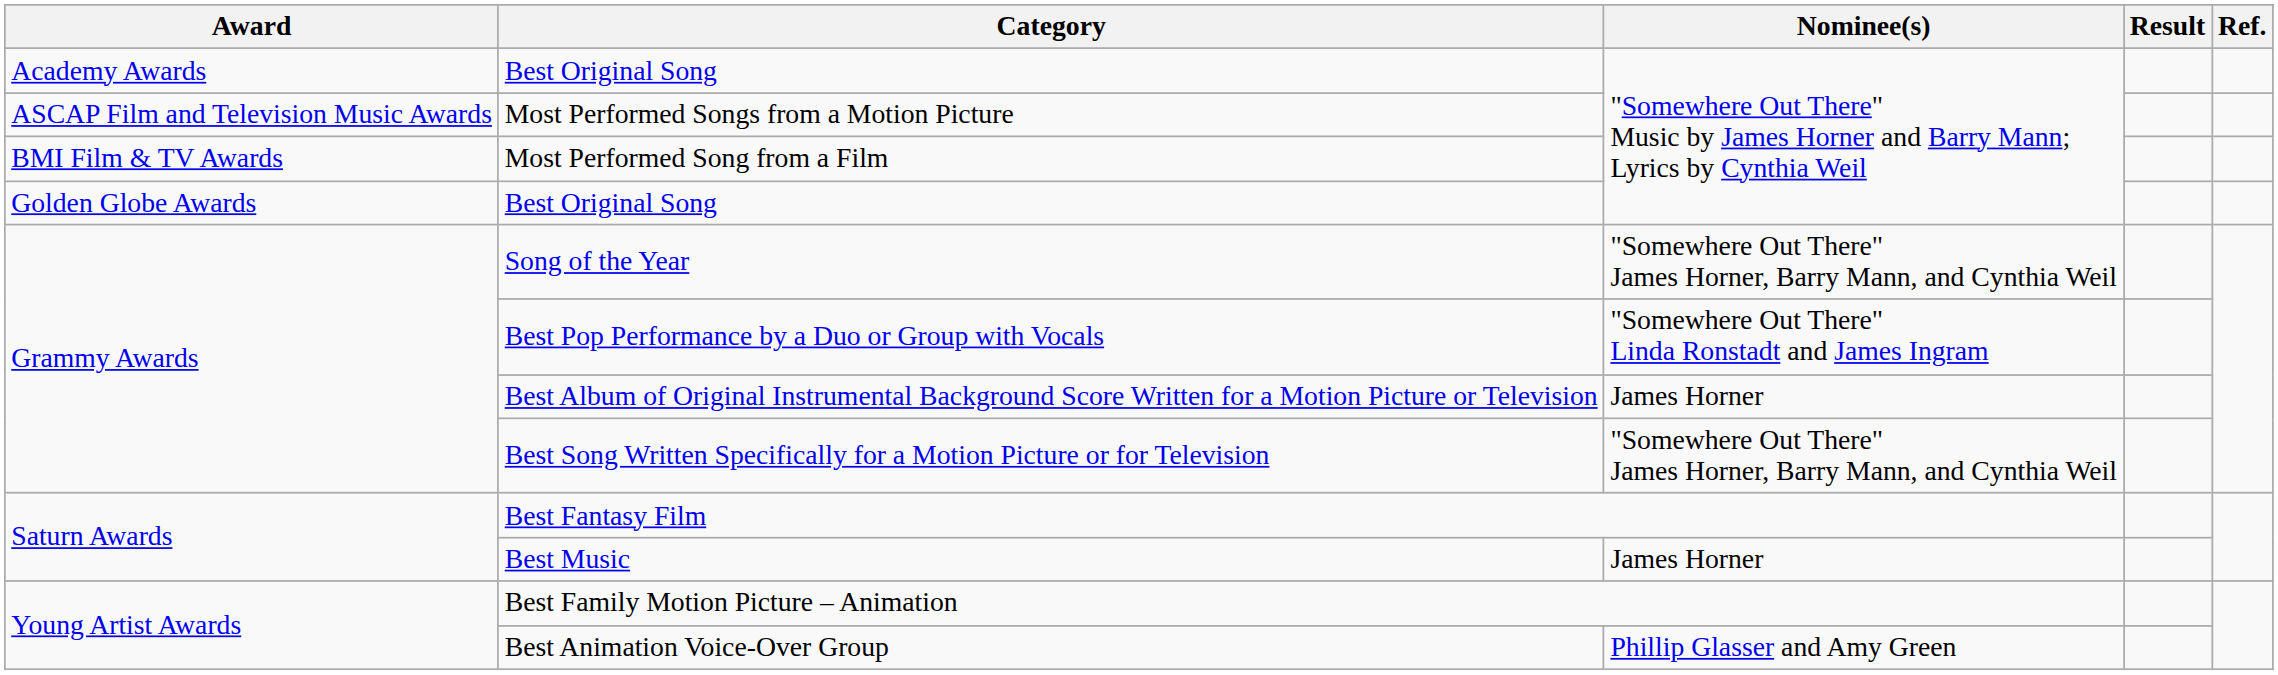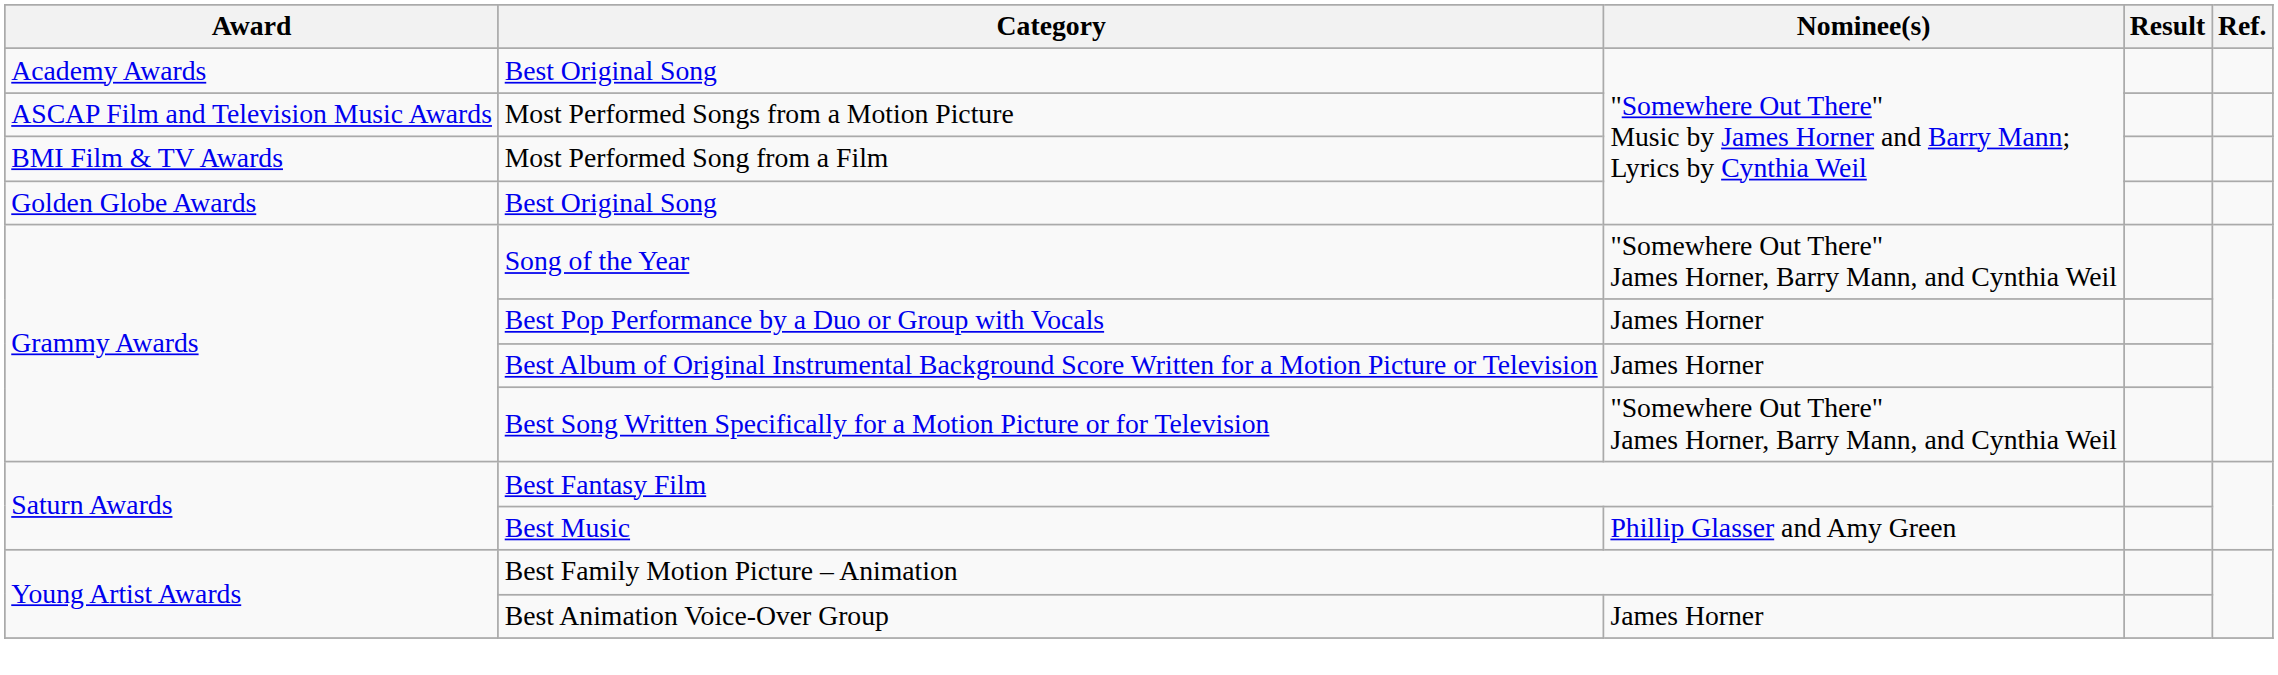Best Pop Performance by a Duo or Group with Vocals | Nominee(s): "Somewhere Out There" Linda Ronstadt and James Ingram -> James Horner
Best Music | Nominee(s): James Horner -> Phillip Glasser and Amy Green
Best Animation Voice-Over Group | Nominee(s): Phillip Glasser and Amy Green -> James Horner
